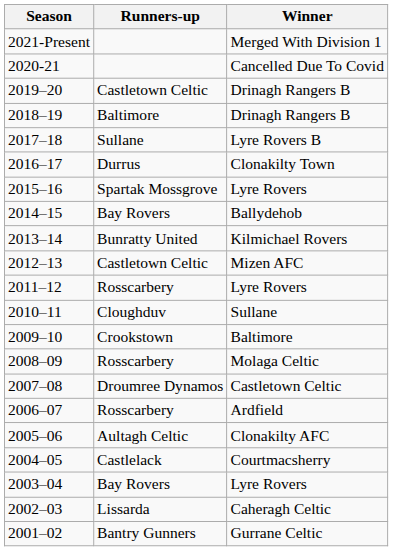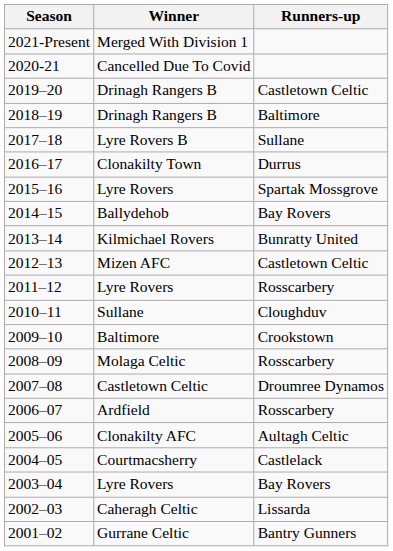columns swapped: Winner <-> Runners-up
